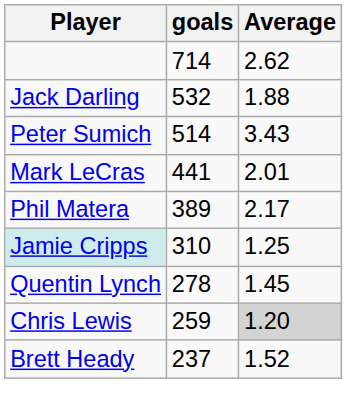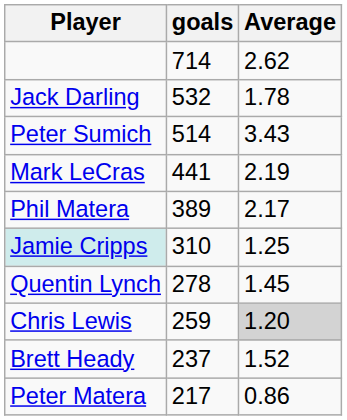Jack Darling | Average: 1.88 -> 1.78
Mark LeCras | Average: 2.01 -> 2.19
+ row: Peter Matera | 217 | 0.86
